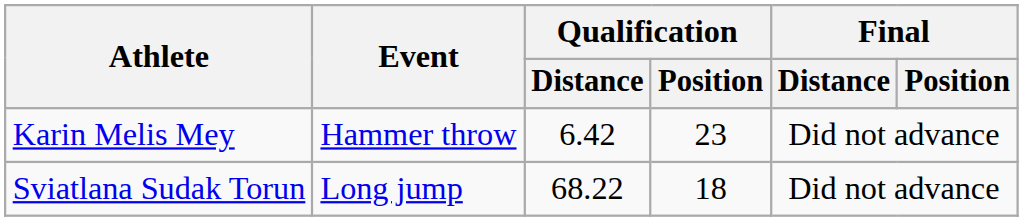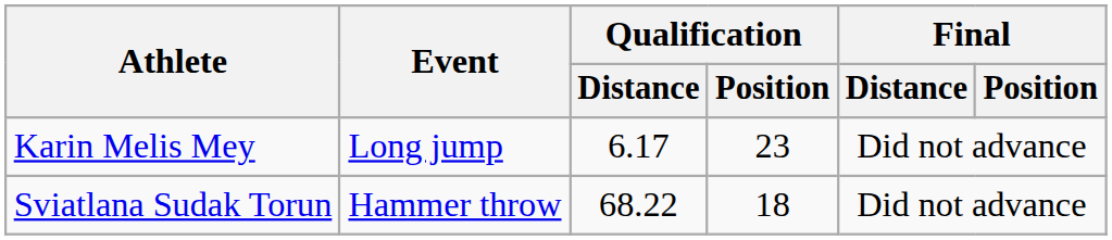Karin Melis Mey | Event: Hammer throw -> Long jump
Karin Melis Mey | Qualification / Distance: 6.42 -> 6.17
Sviatlana Sudak Torun | Event: Long jump -> Hammer throw
